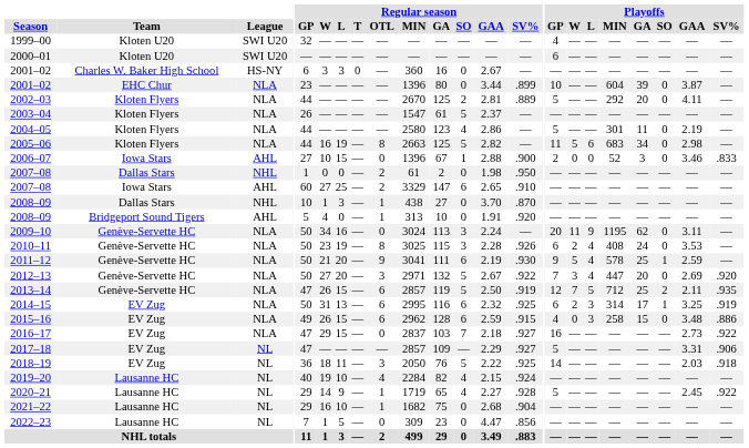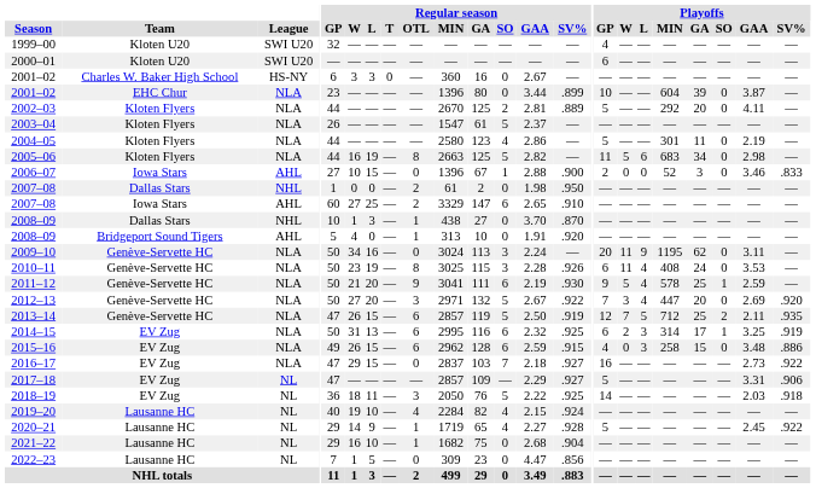2010–11 | Playoffs / W: 2 -> 11
